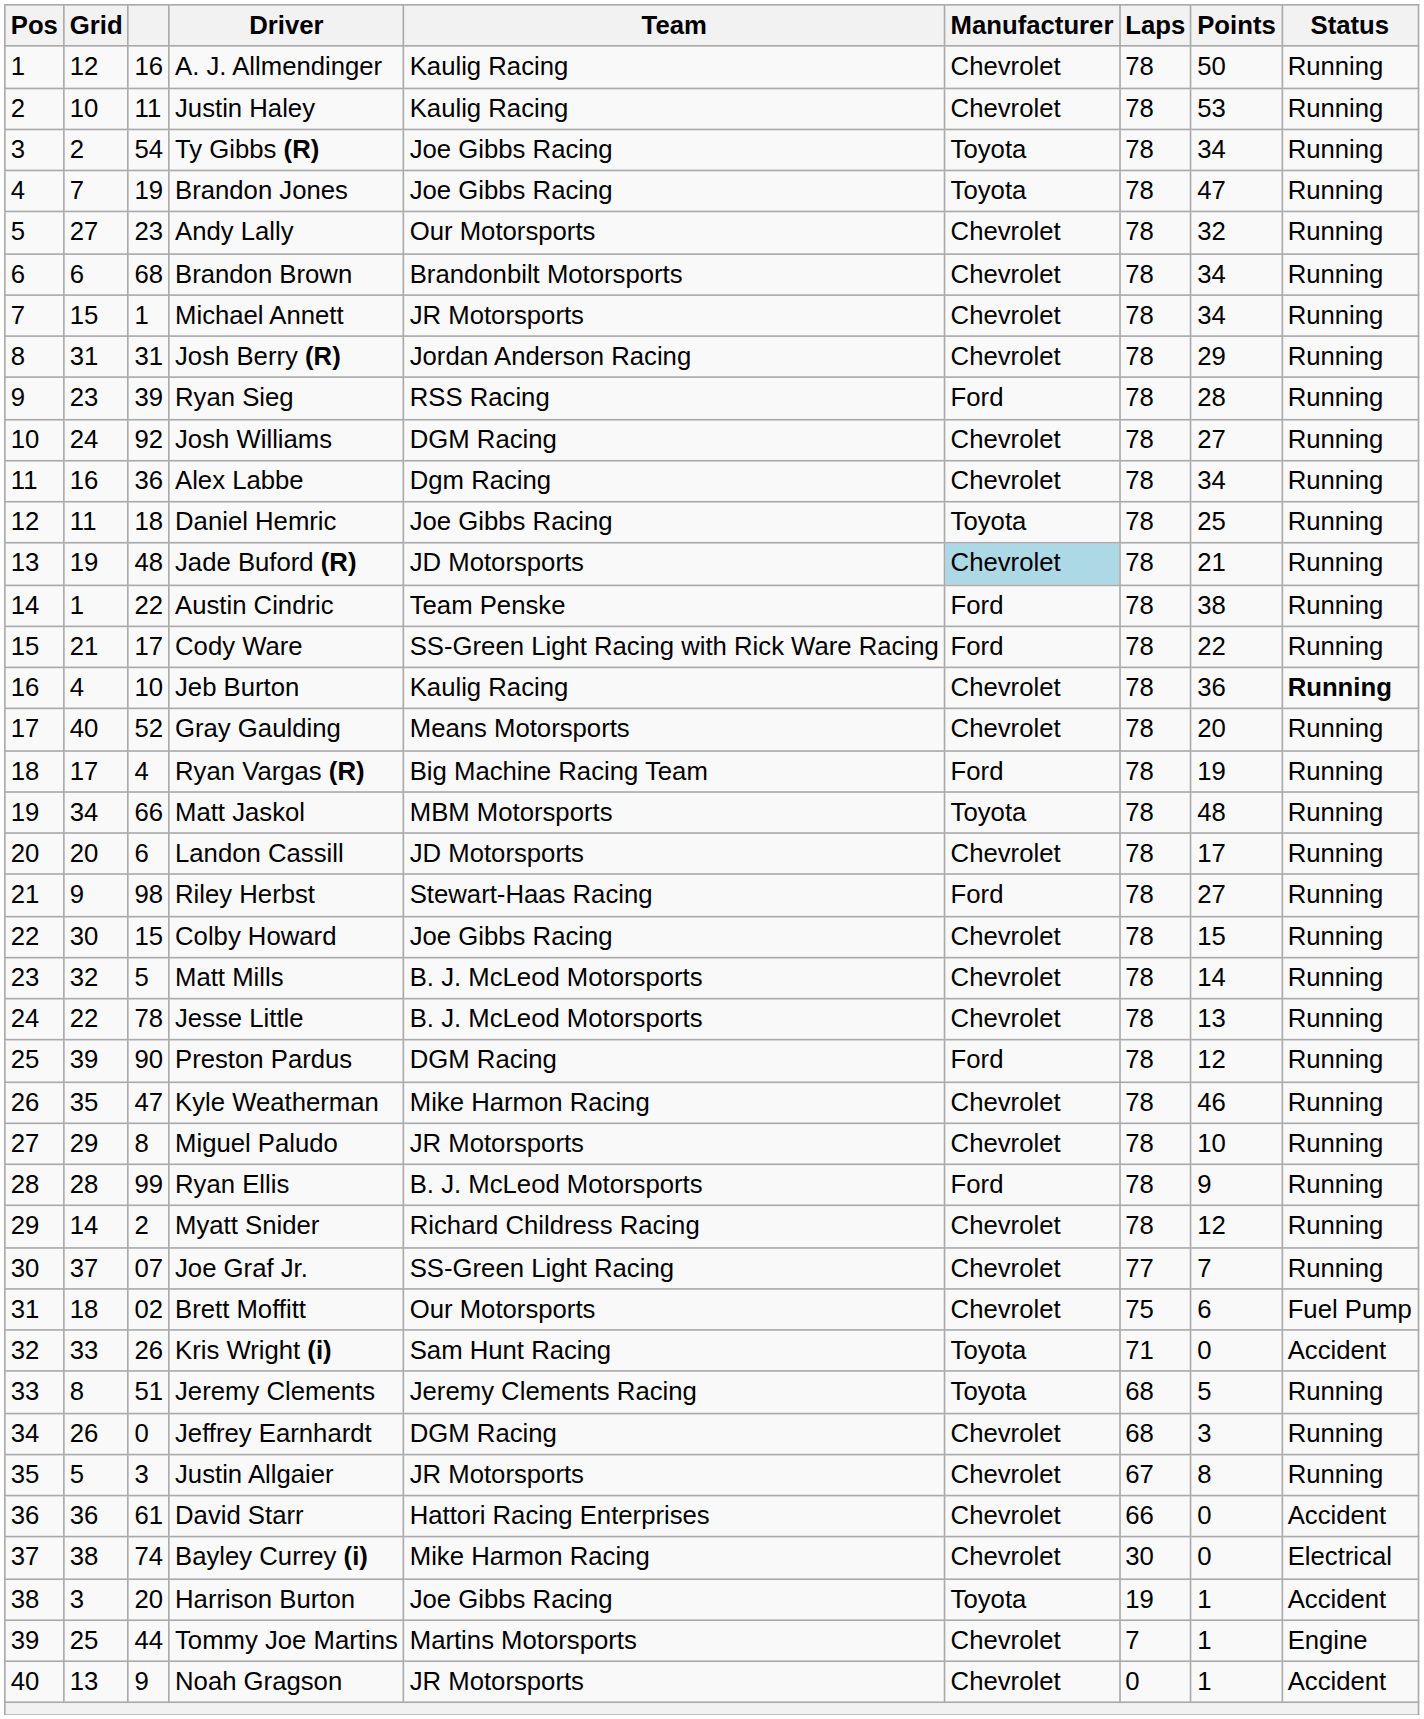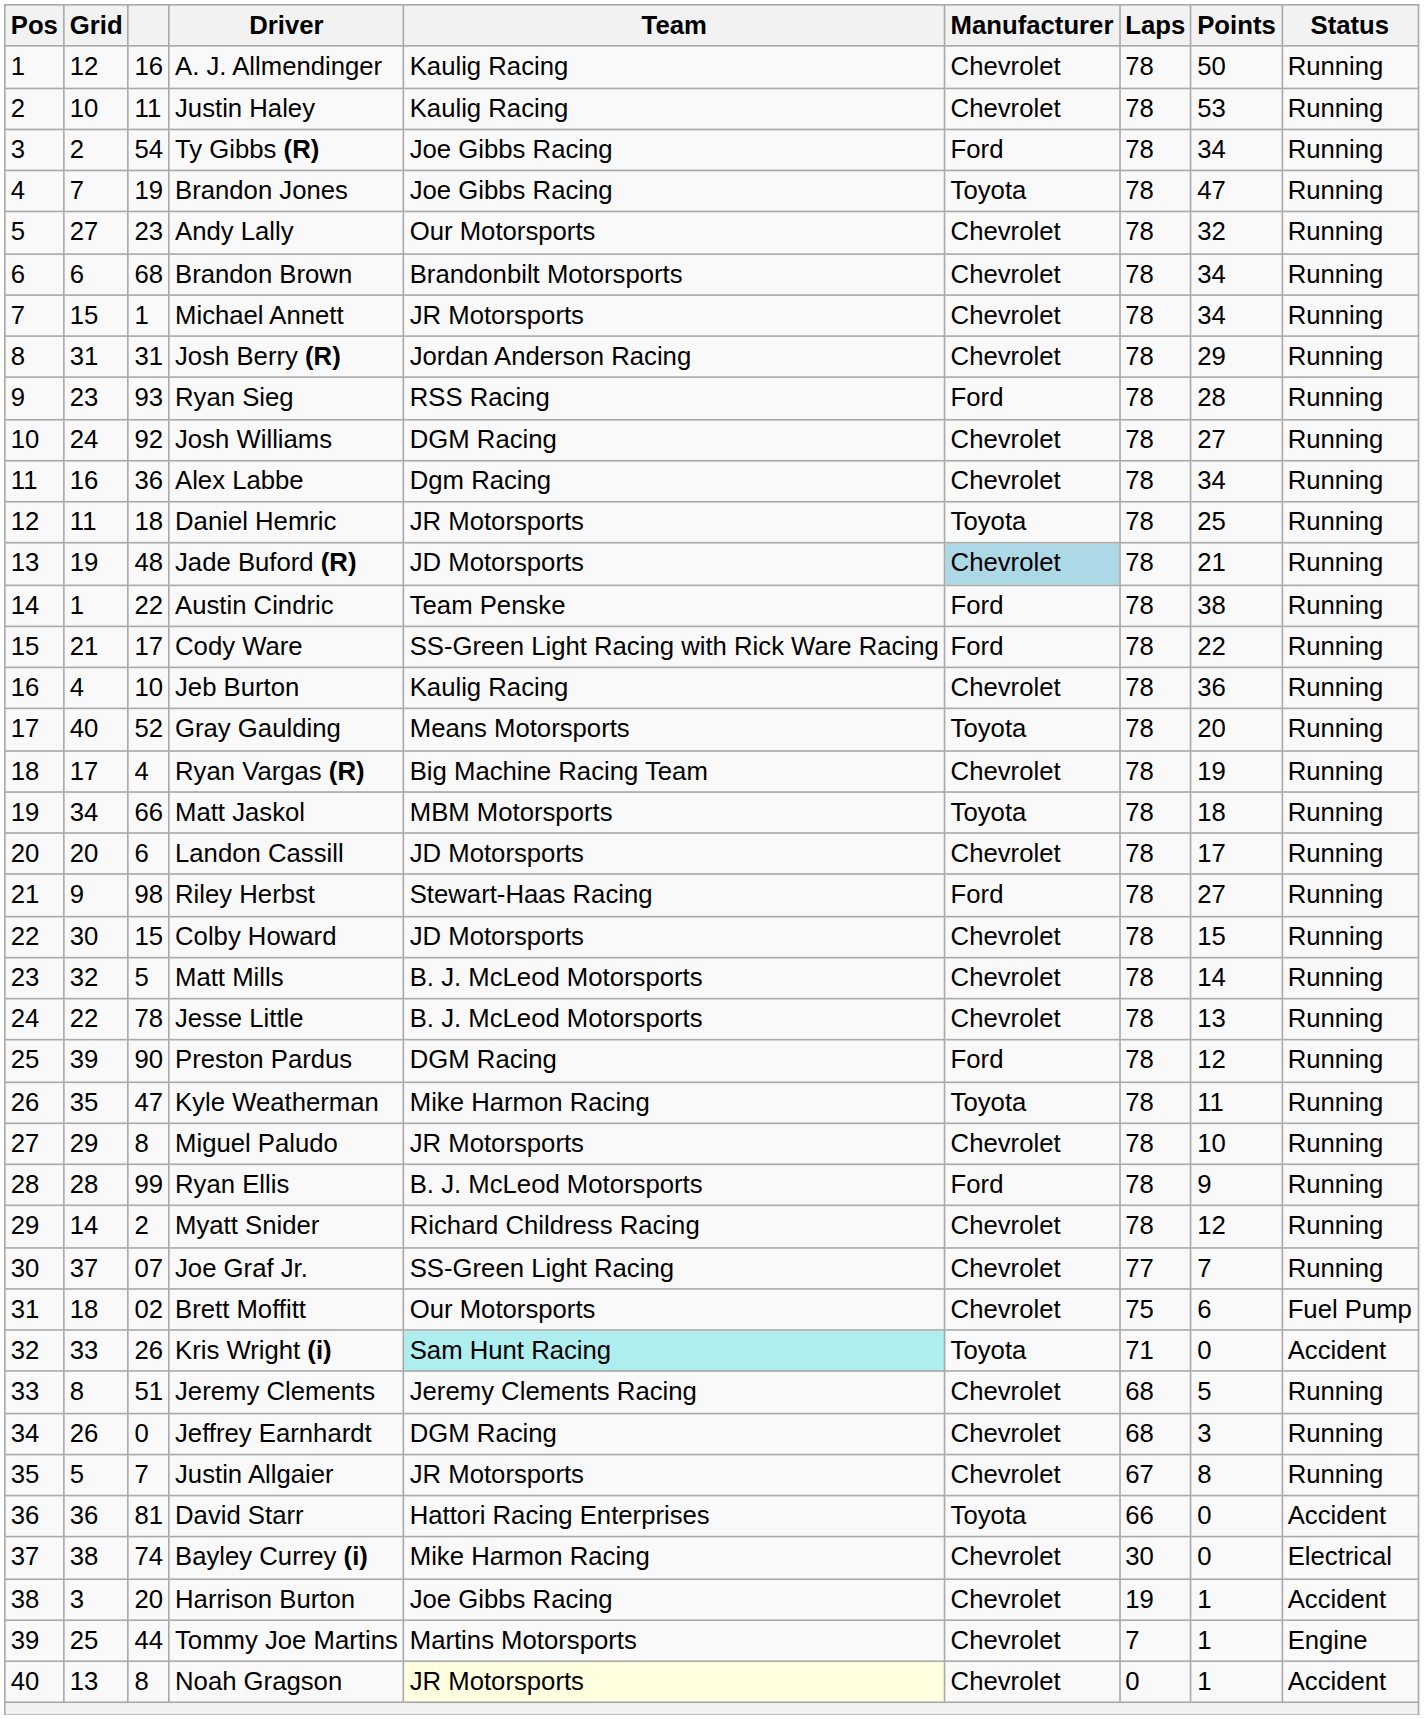Ty Gibbs (R) | Manufacturer: Toyota -> Ford
Ryan Sieg | column 3: 39 -> 93
Daniel Hemric | Team: Joe Gibbs Racing -> JR Motorsports
Jeb Burton | Status: bold -> normal
Gray Gaulding | Manufacturer: Chevrolet -> Toyota
Ryan Vargas (R) | Manufacturer: Ford -> Chevrolet
Matt Jaskol | Points: 48 -> 18
Colby Howard | Team: Joe Gibbs Racing -> JD Motorsports
Kyle Weatherman | Manufacturer: Chevrolet -> Toyota
Kyle Weatherman | Points: 46 -> 11
Kris Wright (i) | Team: no background -> paleturquoise background
Jeremy Clements | Manufacturer: Toyota -> Chevrolet
Justin Allgaier | column 3: 3 -> 7
David Starr | column 3: 61 -> 81
David Starr | Manufacturer: Chevrolet -> Toyota
Harrison Burton | Manufacturer: Toyota -> Chevrolet
Noah Gragson | column 3: 9 -> 8
Noah Gragson | Team: no background -> lightyellow background
